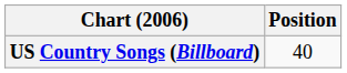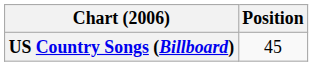US Country Songs (Billboard) | Position: 40 -> 45
